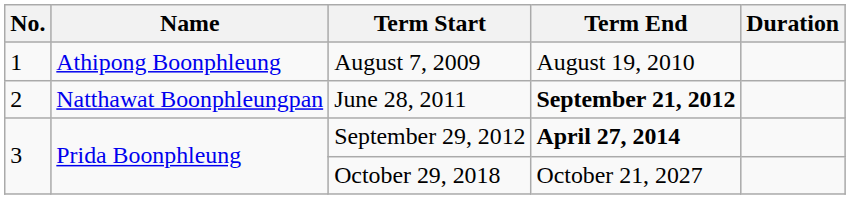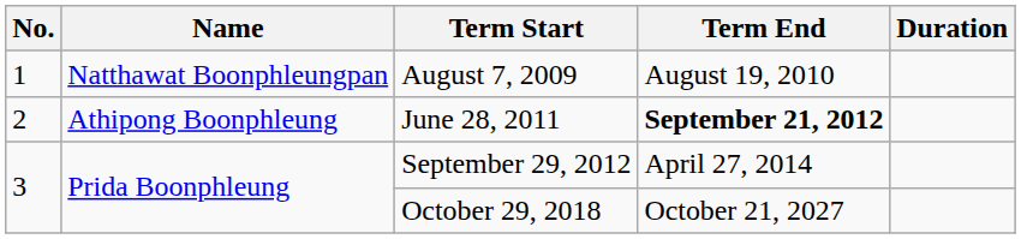August 7, 2009 | Name: Athipong Boonphleung -> Natthawat Boonphleungpan
June 28, 2011 | Name: Natthawat Boonphleungpan -> Athipong Boonphleung
September 29, 2012 | Term End: bold -> normal
